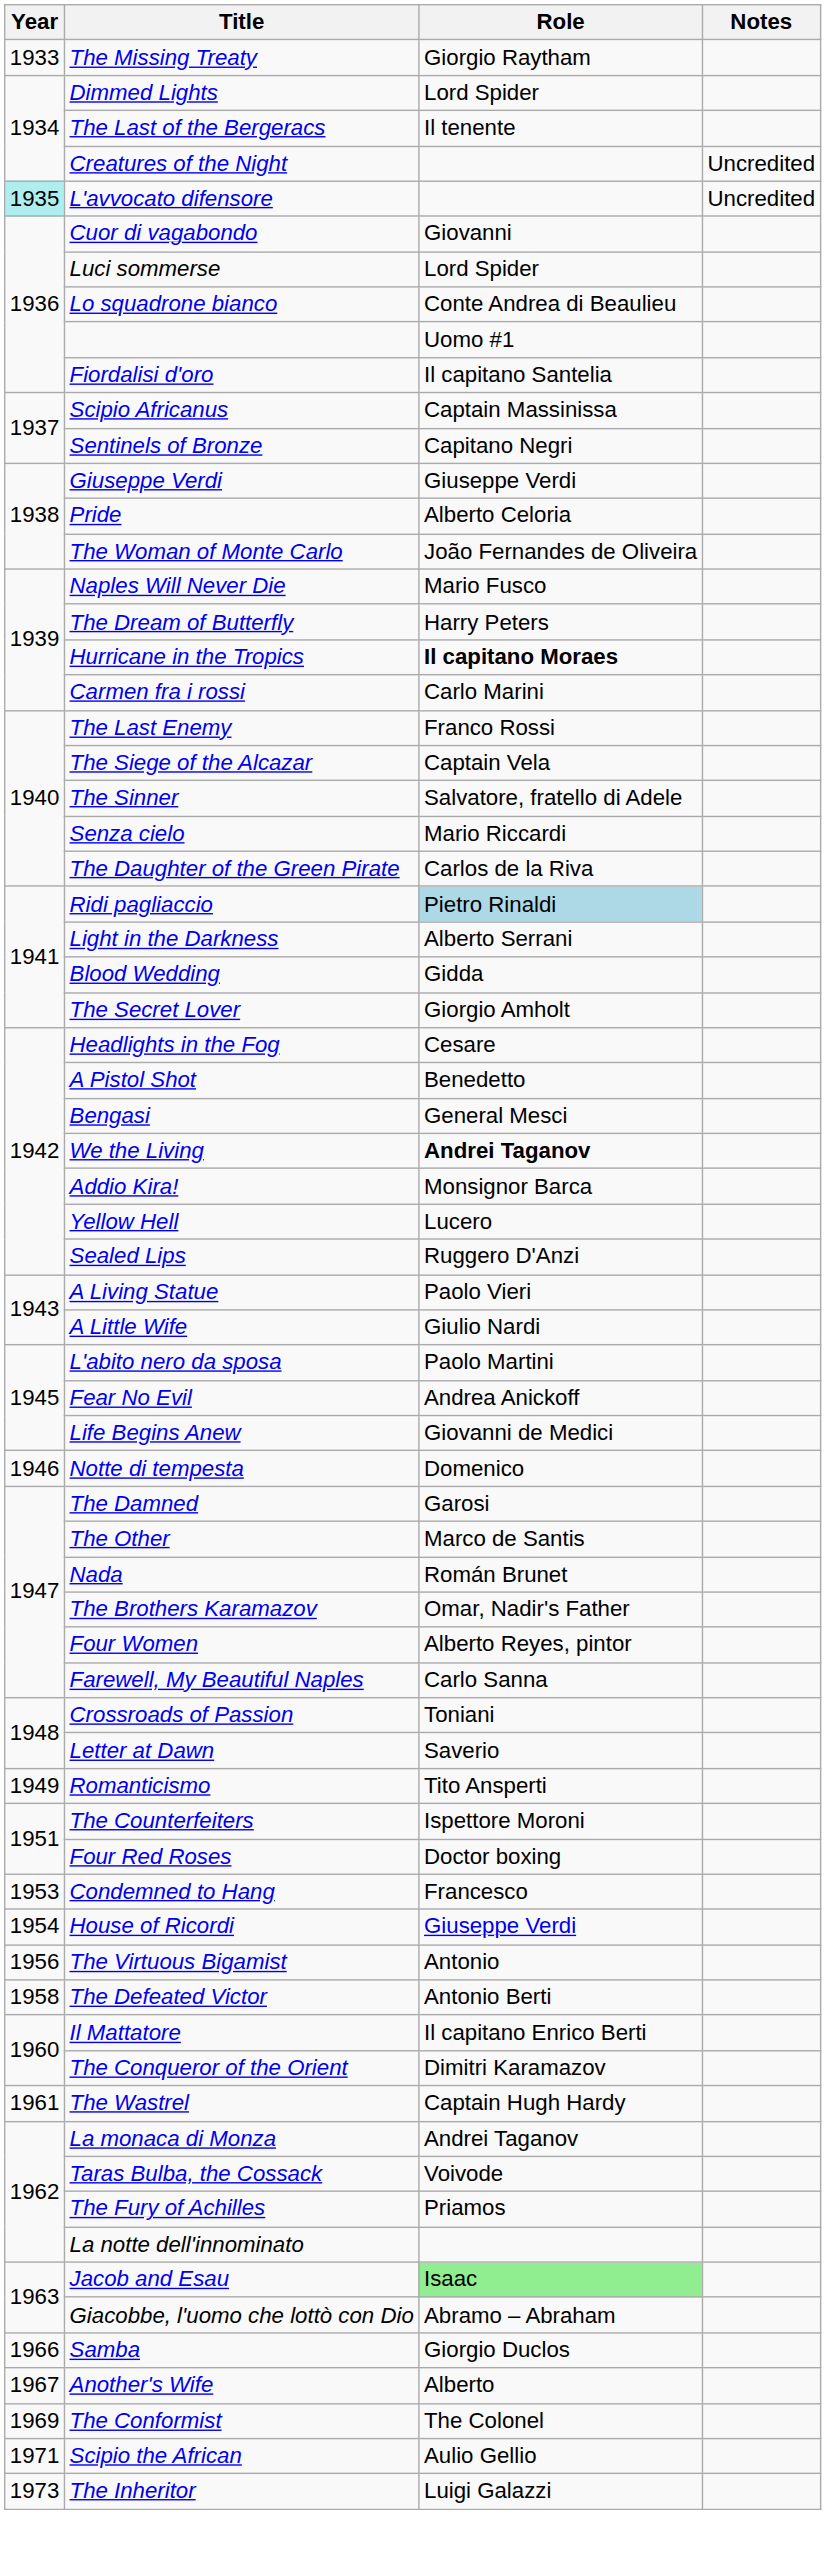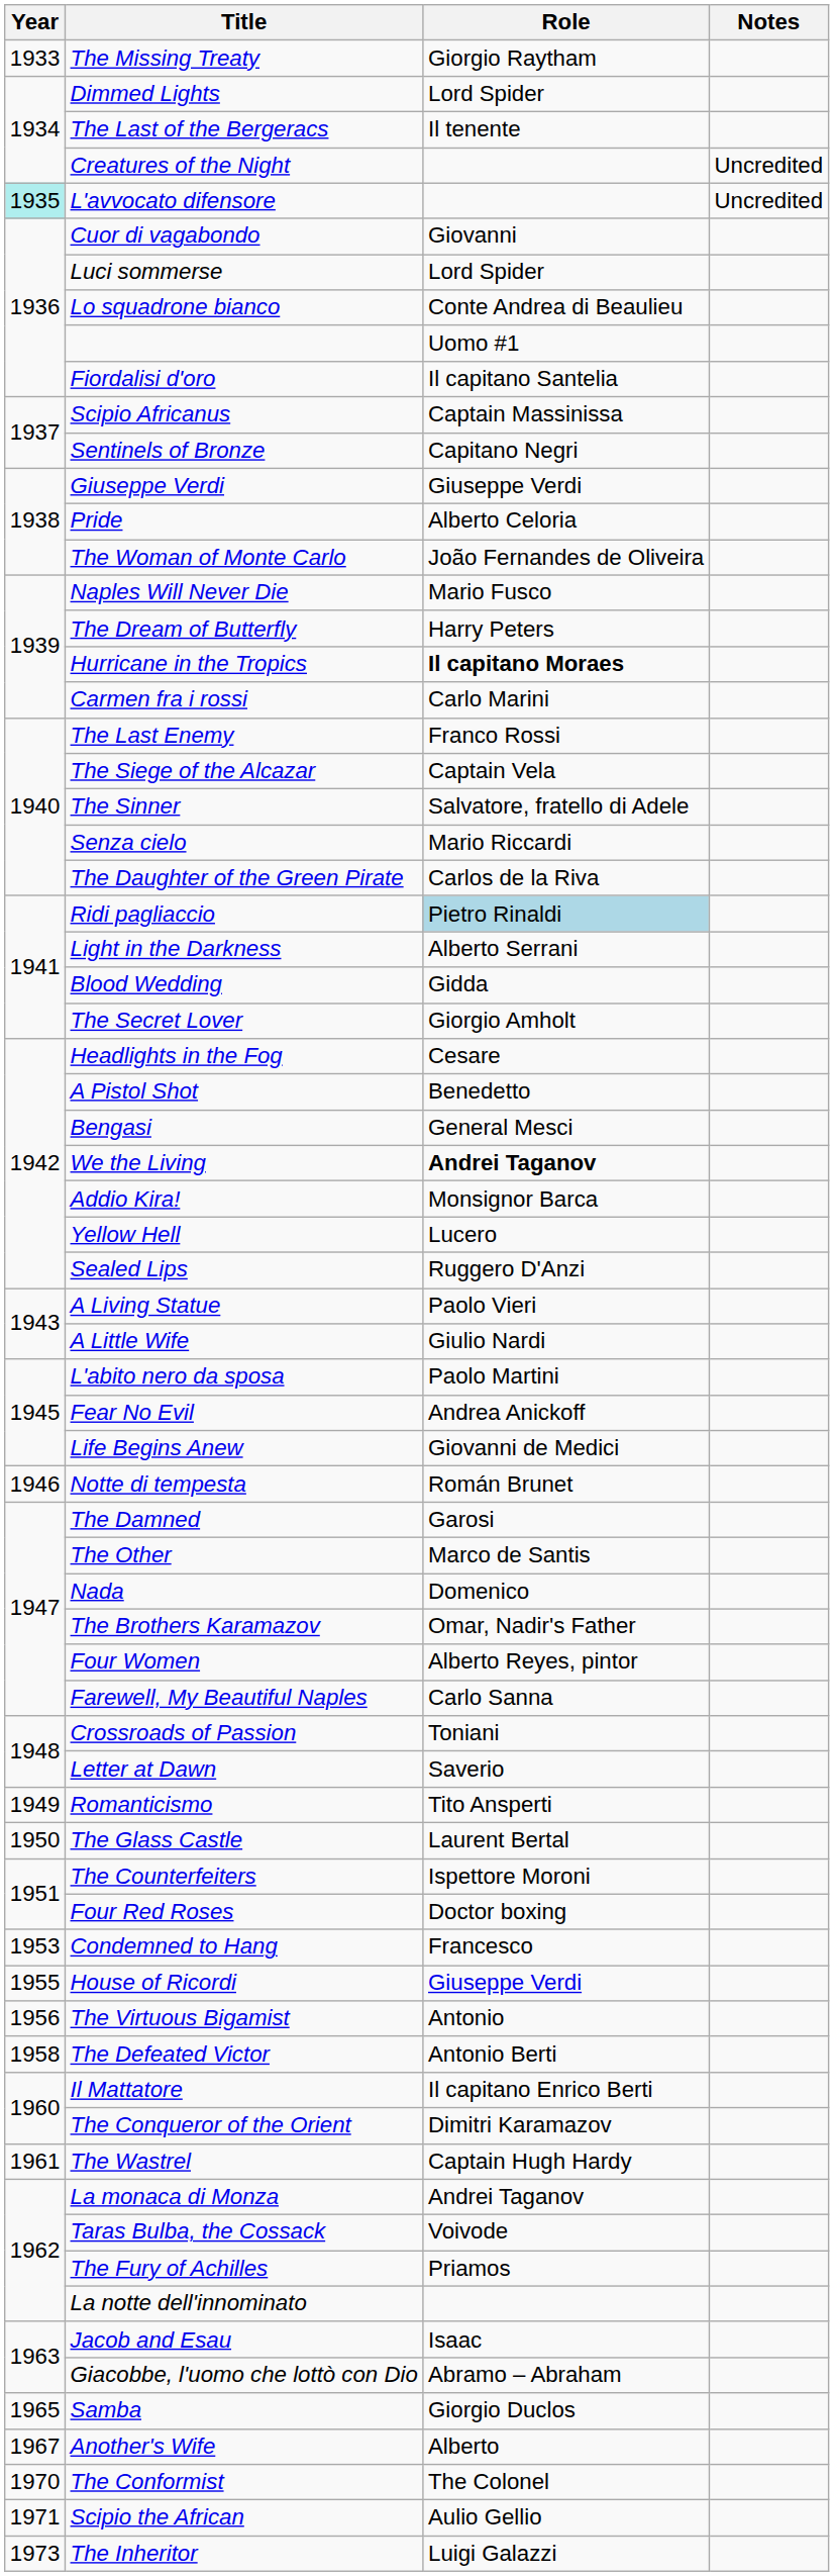Notte di tempesta | Role: Domenico -> Román Brunet
Nada | Role: Román Brunet -> Domenico
+ row: 1950 | The Glass Castle | Laurent Bertal
House of Ricordi | Year: 1954 -> 1955
Jacob and Esau | Role: lightgreen background -> no background
Samba | Year: 1966 -> 1965
The Conformist | Year: 1969 -> 1970
